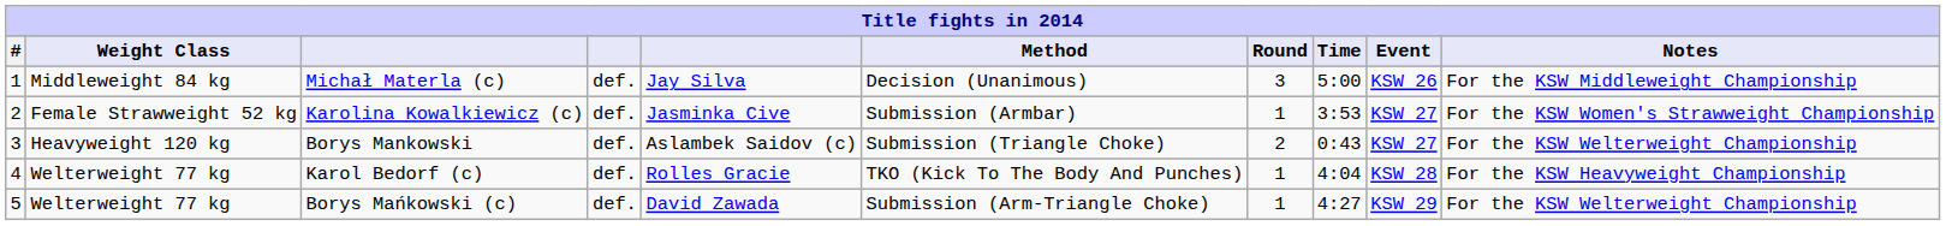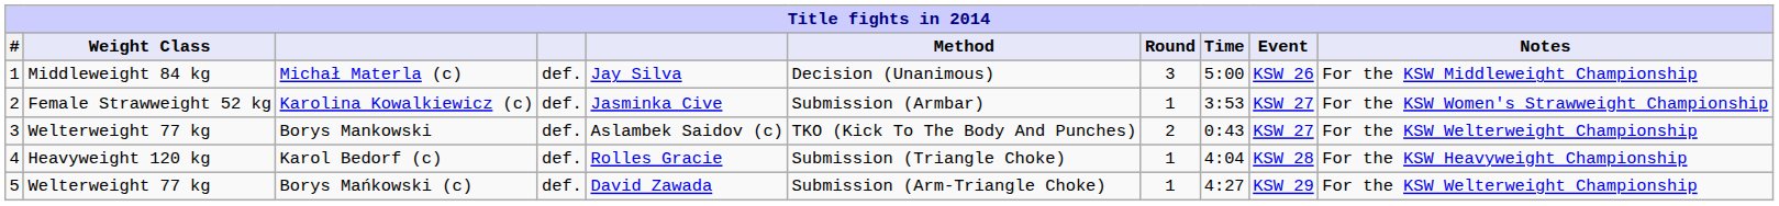Borys Mankowski | Weight Class: Heavyweight 120 kg -> Welterweight 77 kg
Borys Mankowski | Method: Submission (Triangle Choke) -> TKO (Kick To The Body And Punches)
Karol Bedorf (c) | Weight Class: Welterweight 77 kg -> Heavyweight 120 kg
Karol Bedorf (c) | Method: TKO (Kick To The Body And Punches) -> Submission (Triangle Choke)
